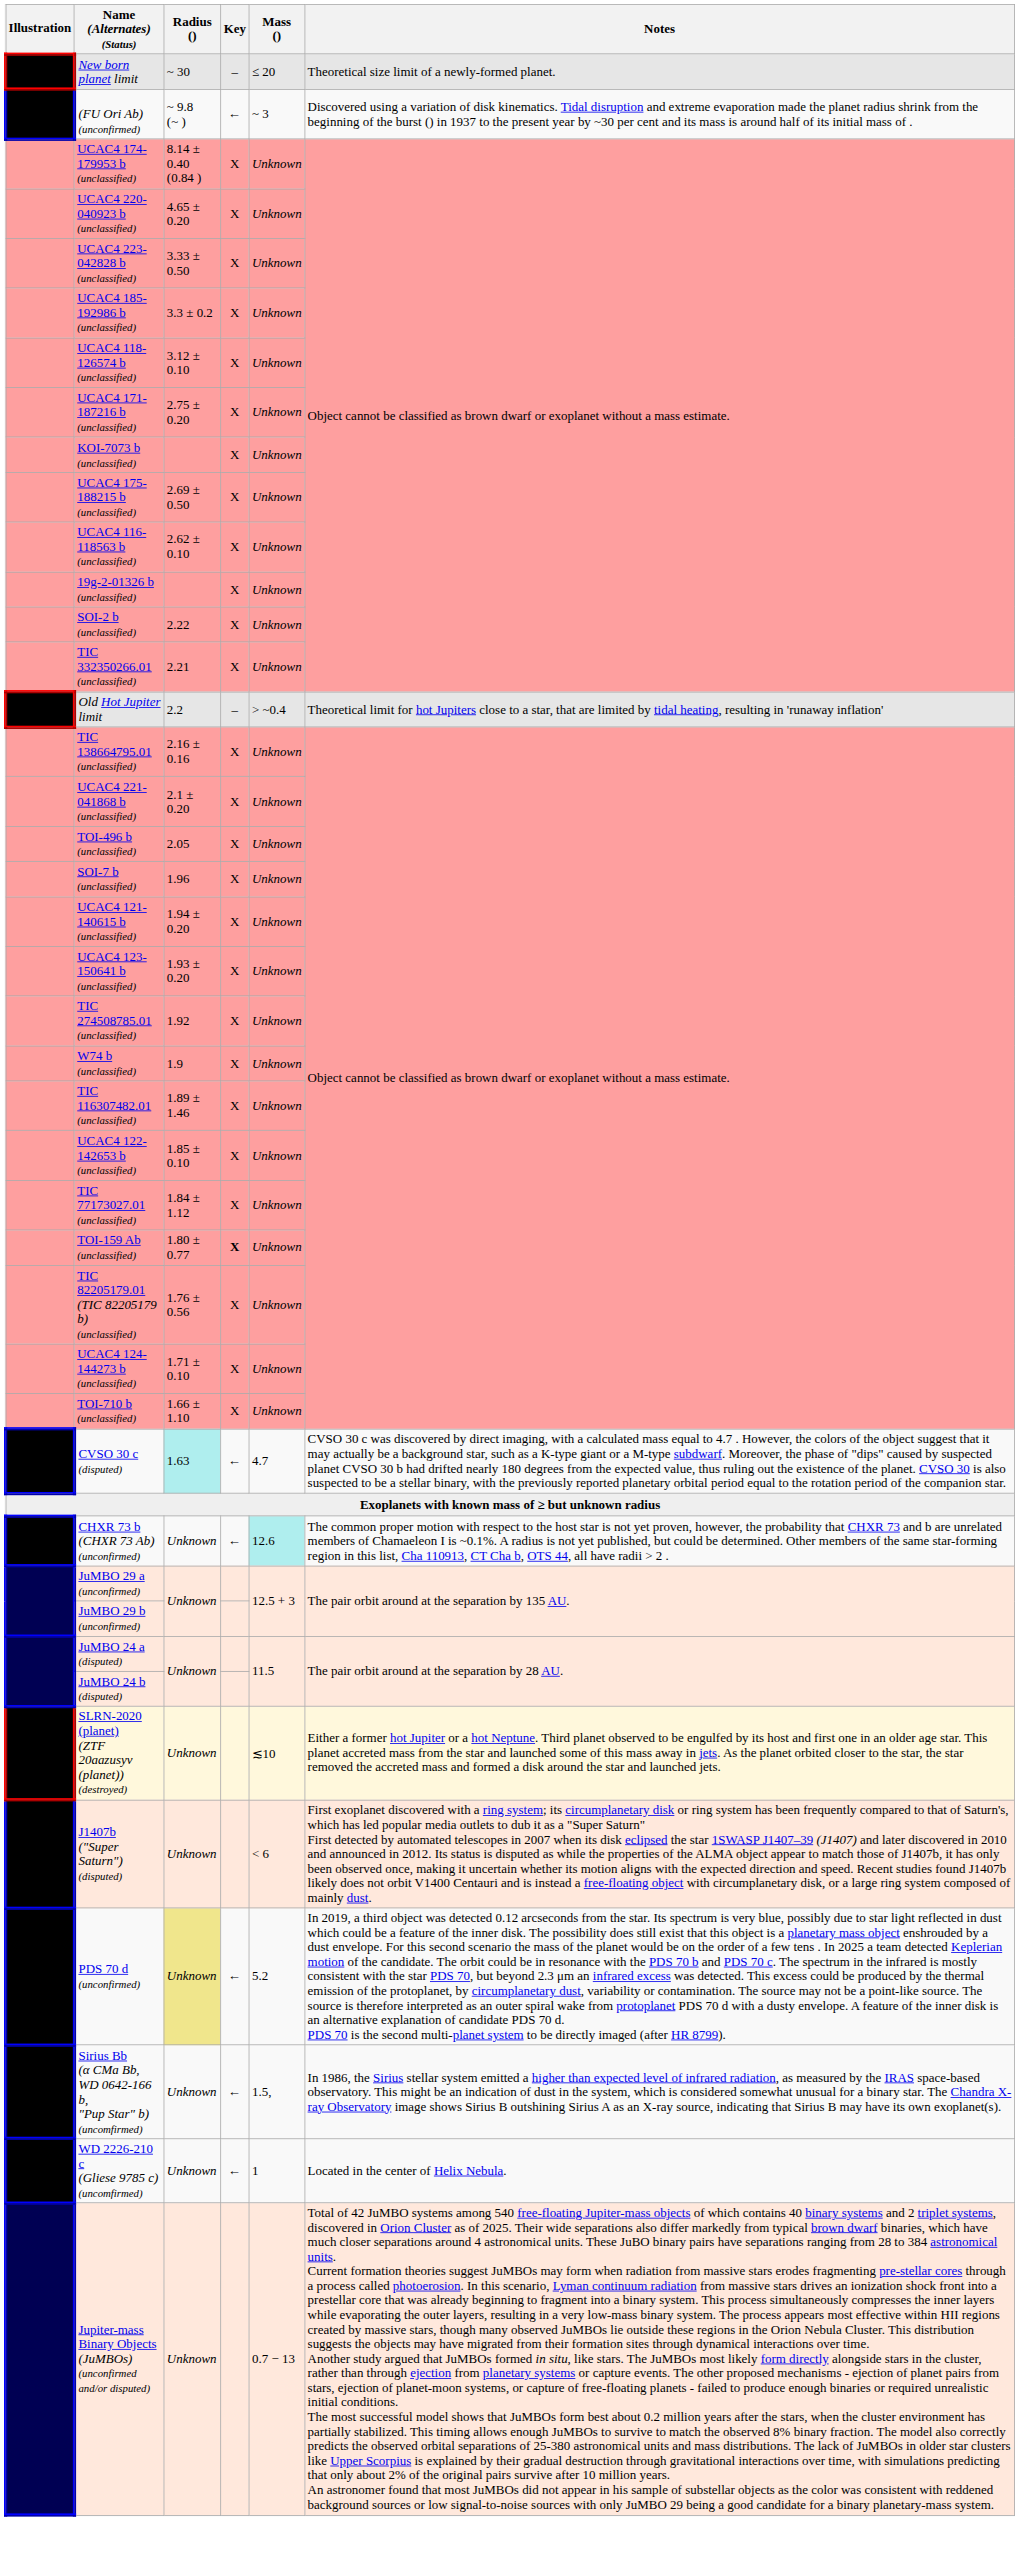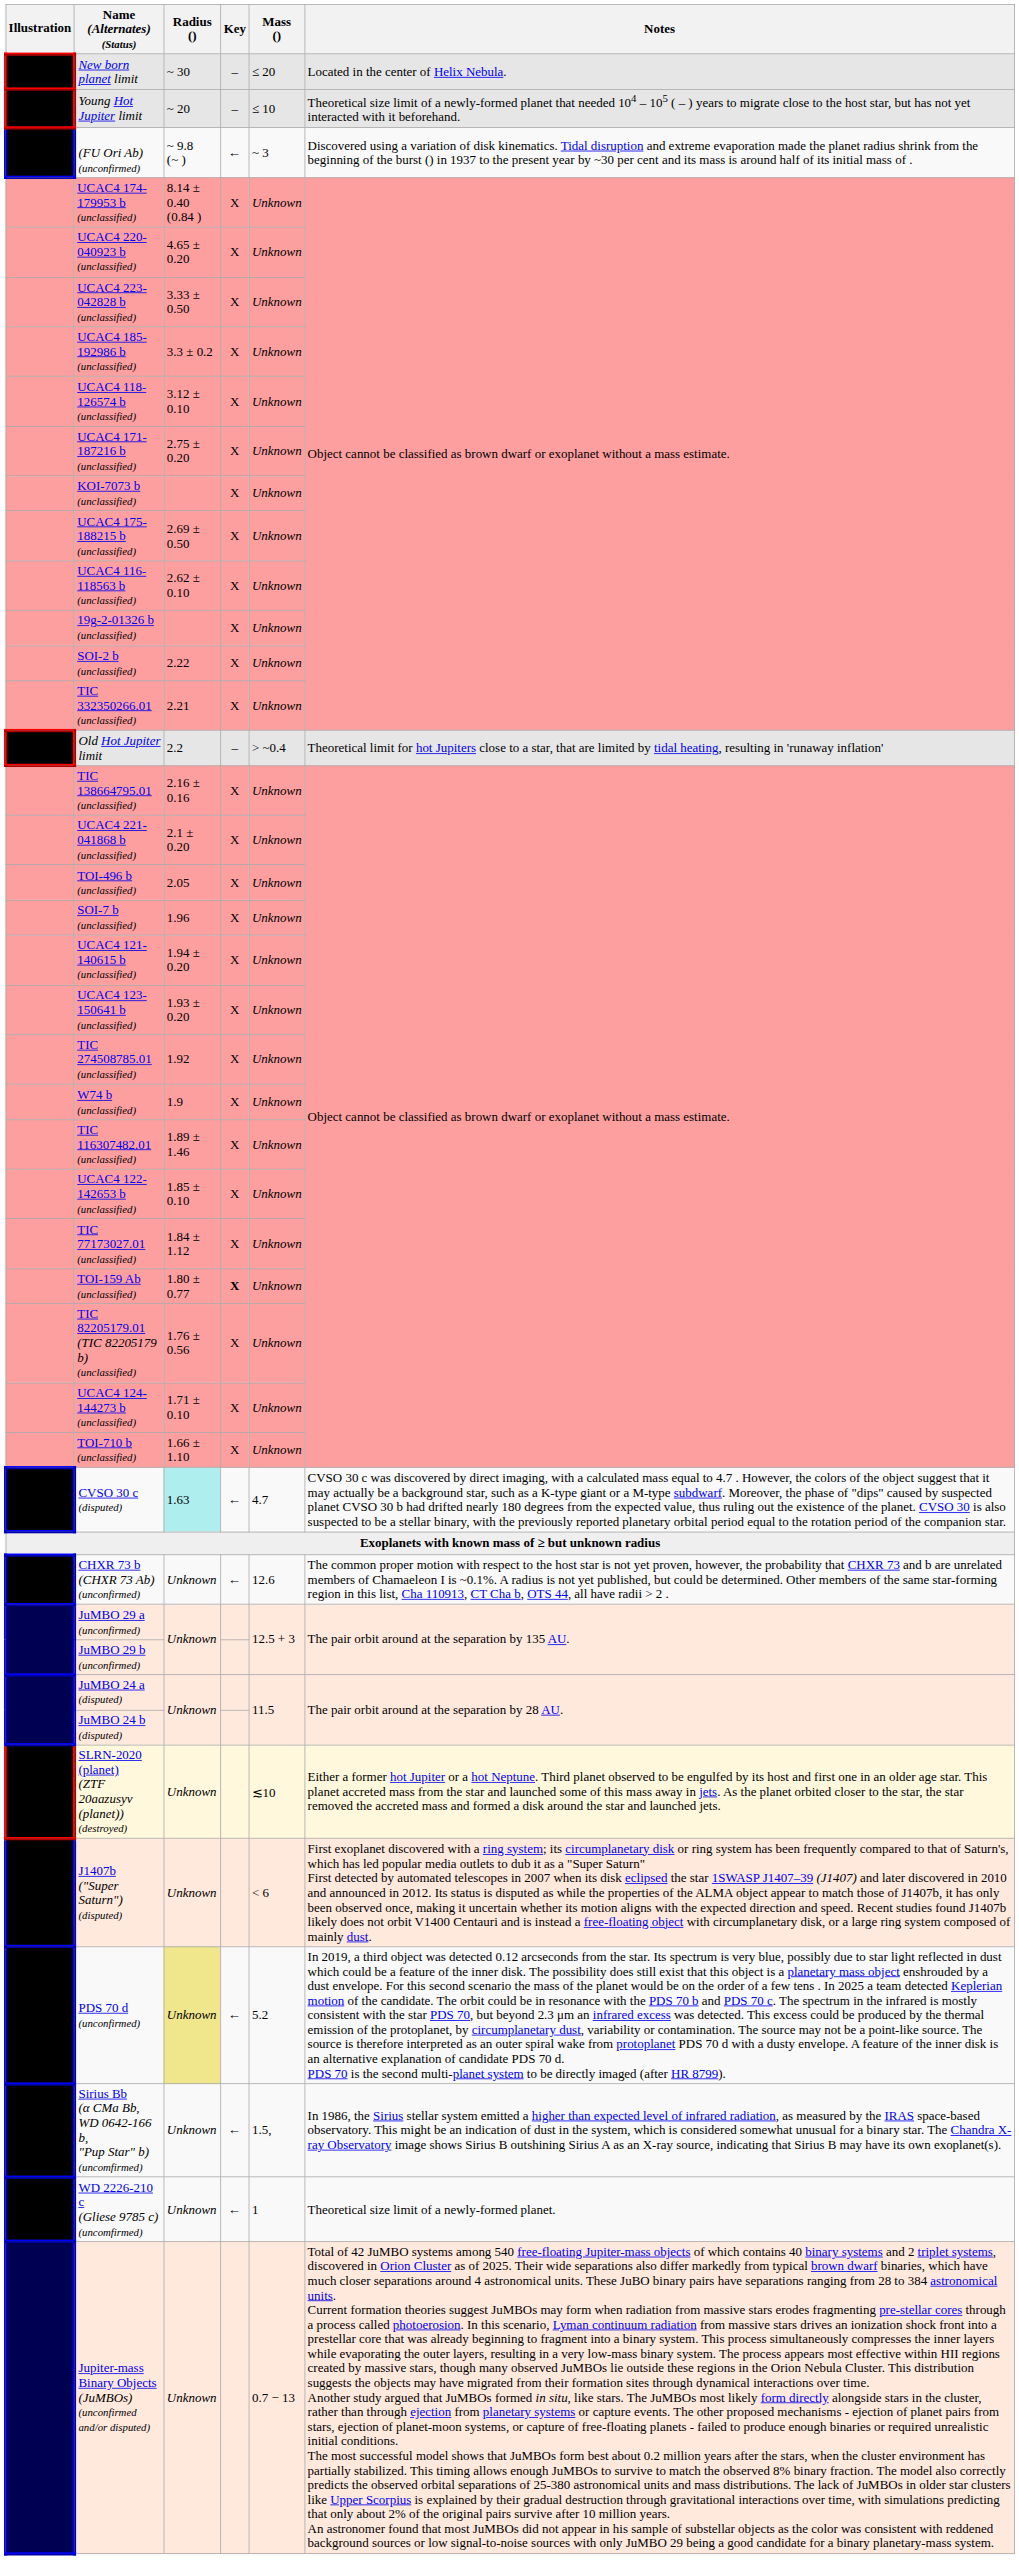New born planet limit | Notes: Theoretical size limit of a newly-formed planet. -> Located in the center of Helix Nebula.
+ row: Young Hot Jupiter limit | ~ 20 | – | ≤ 10 | Theoretical size limit of a newly-formed planet that needed 104 – 105 ( – ) years to migrate close to the host star, but has not yet interacted with it beforehand.
CHXR 73 b (CHXR 73 Ab) (unconfirmed) | Mass (): paleturquoise background -> no background
WD 2226-210 c (Gliese 9785 c) (uncomfirmed) | Notes: Located in the center of Helix Nebula. -> Theoretical size limit of a newly-formed planet.
